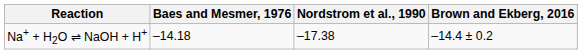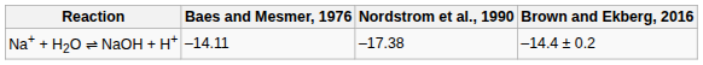Na+ + H2O ⇌ NaOH + H+ | Baes and Mesmer, 1976: –14.18 -> –14.11
